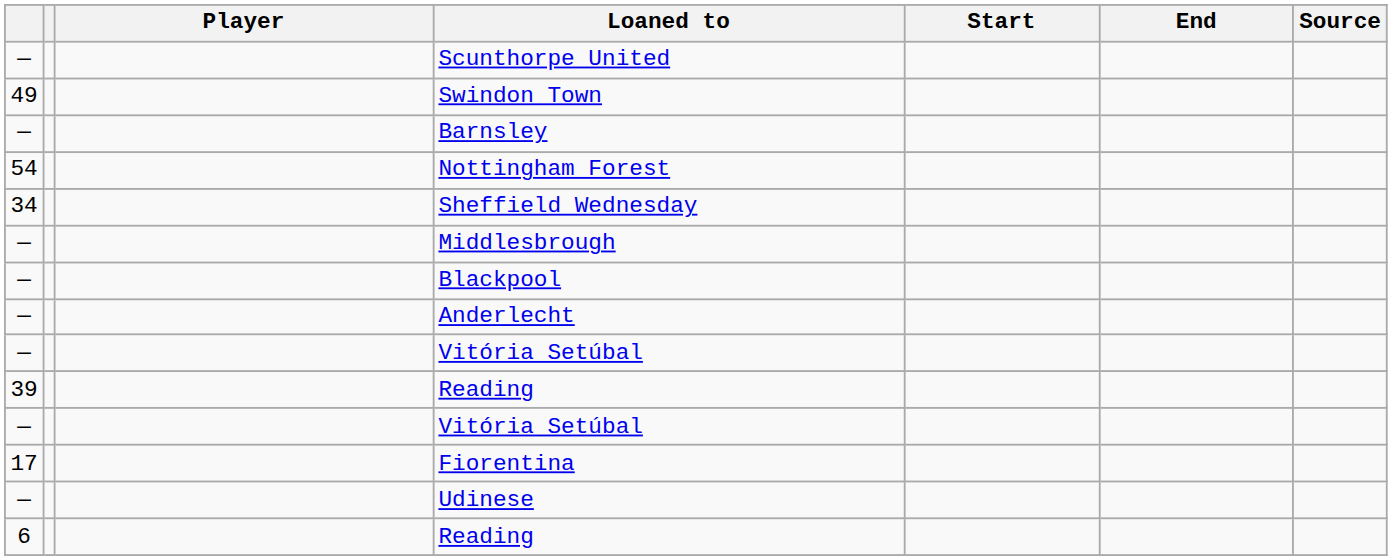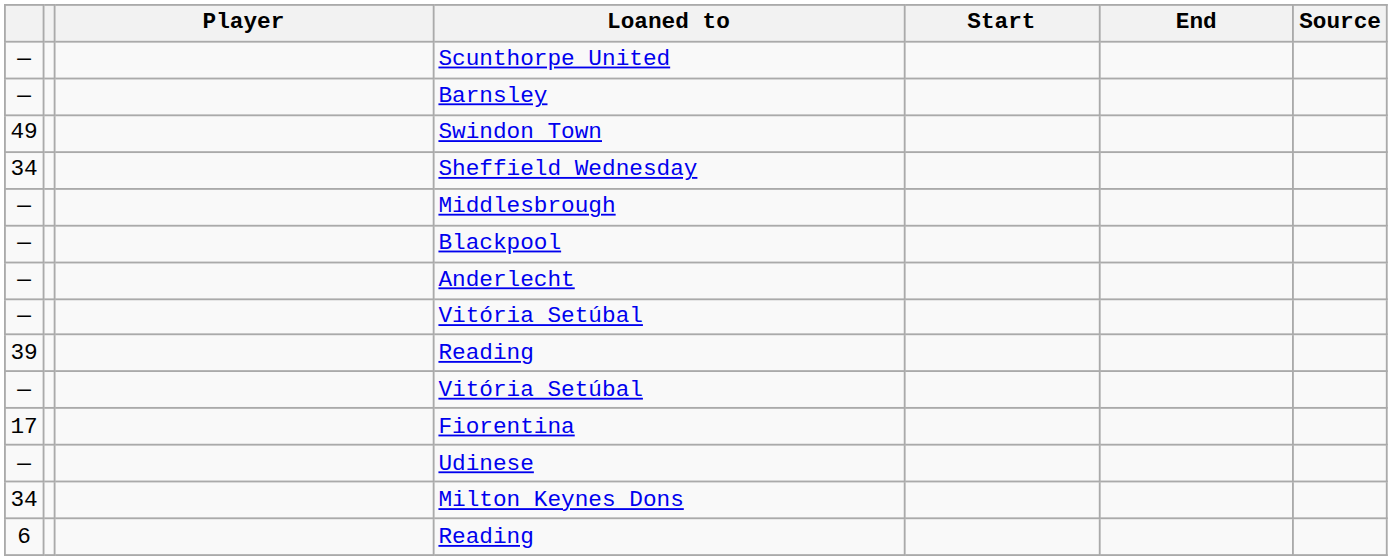rows swapped: Barnsley <-> Swindon Town
- row: 54 | Nottingham Forest
+ row: 34 | Milton Keynes Dons
